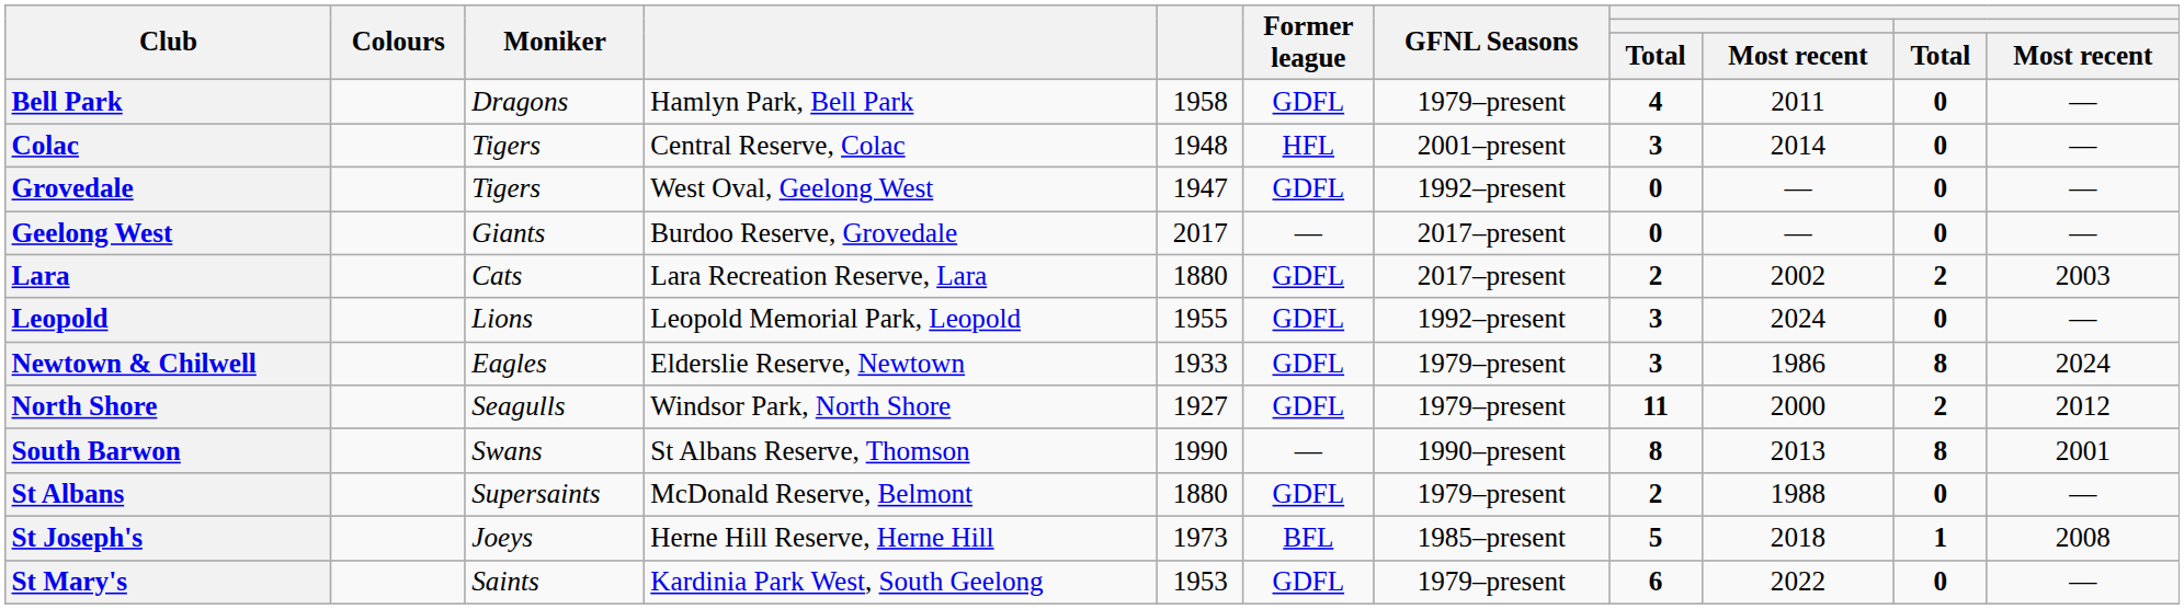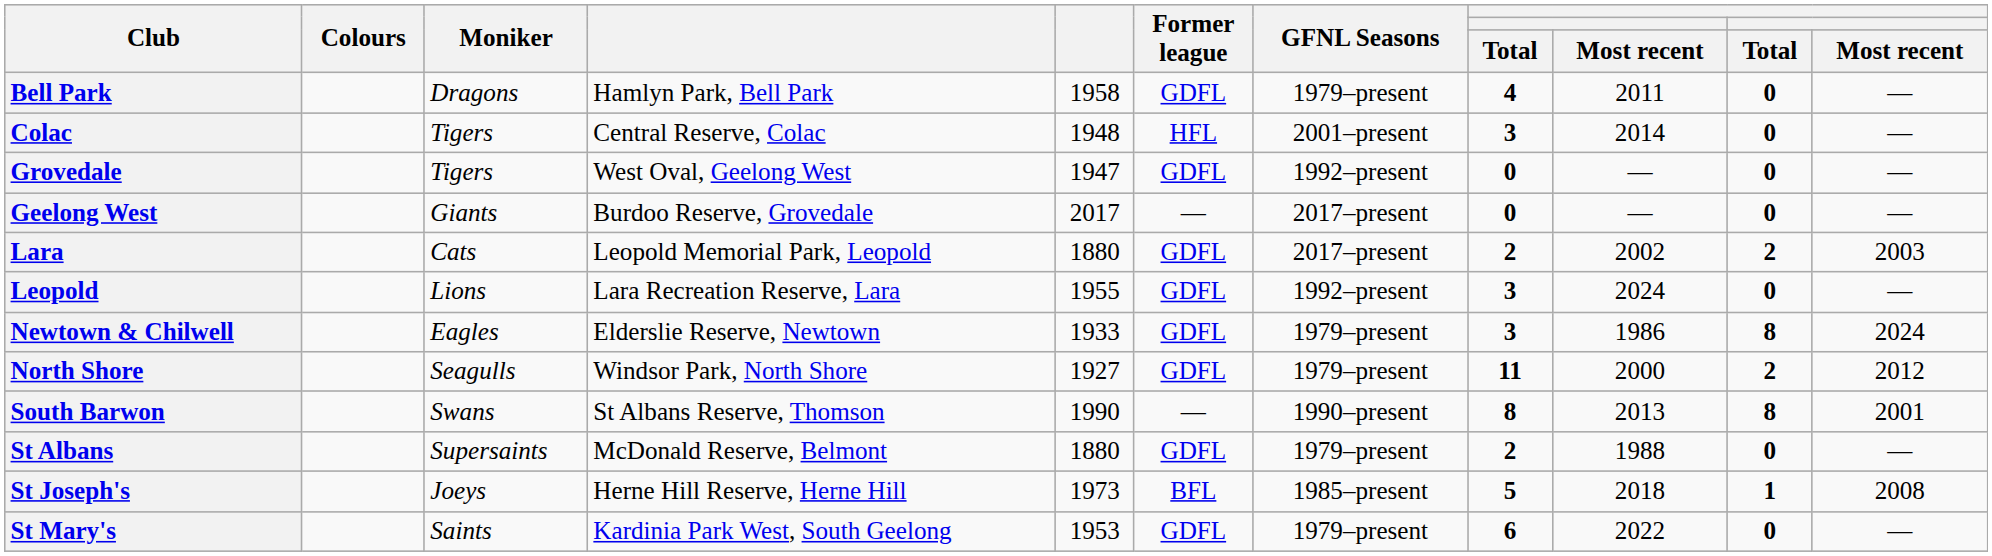Lara | column 4: Lara Recreation Reserve, Lara -> Leopold Memorial Park, Leopold
Leopold | column 4: Leopold Memorial Park, Leopold -> Lara Recreation Reserve, Lara
